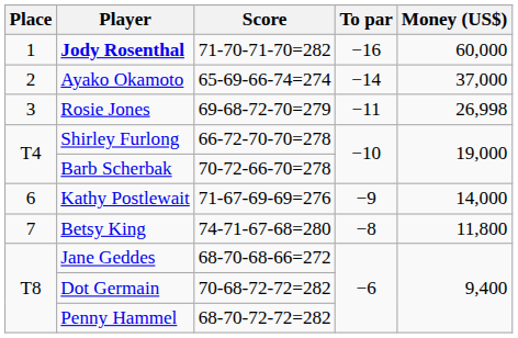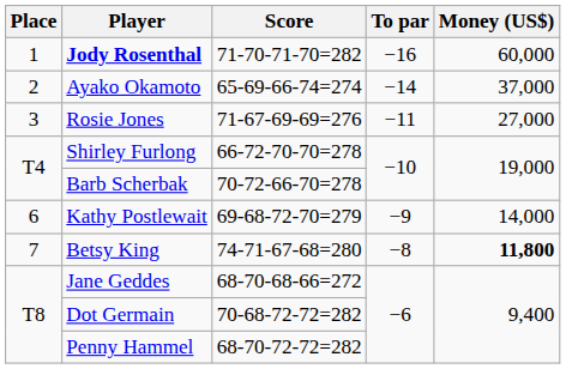Rosie Jones | Score: 69-68-72-70=279 -> 71-67-69-69=276
Rosie Jones | Money (US$): 26,998 -> 27,000
Kathy Postlewait | Score: 71-67-69-69=276 -> 69-68-72-70=279
Betsy King | Money (US$): normal -> bold
